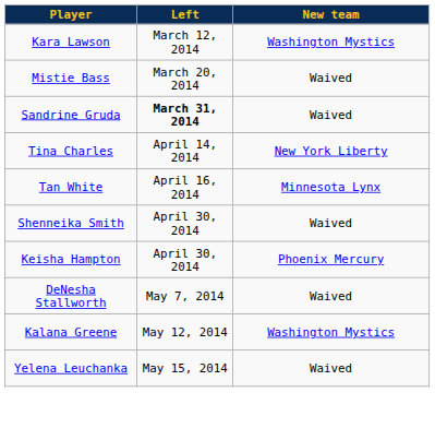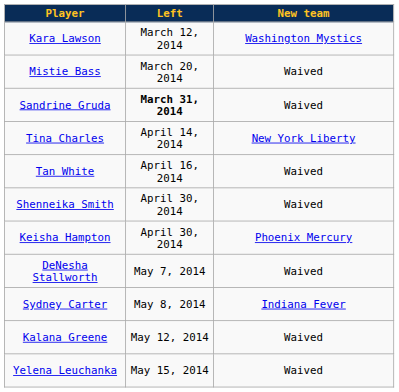Tan White | New team: Minnesota Lynx -> Waived
+ row: Sydney Carter | May 8, 2014 | Indiana Fever
Kalana Greene | New team: Washington Mystics -> Waived
